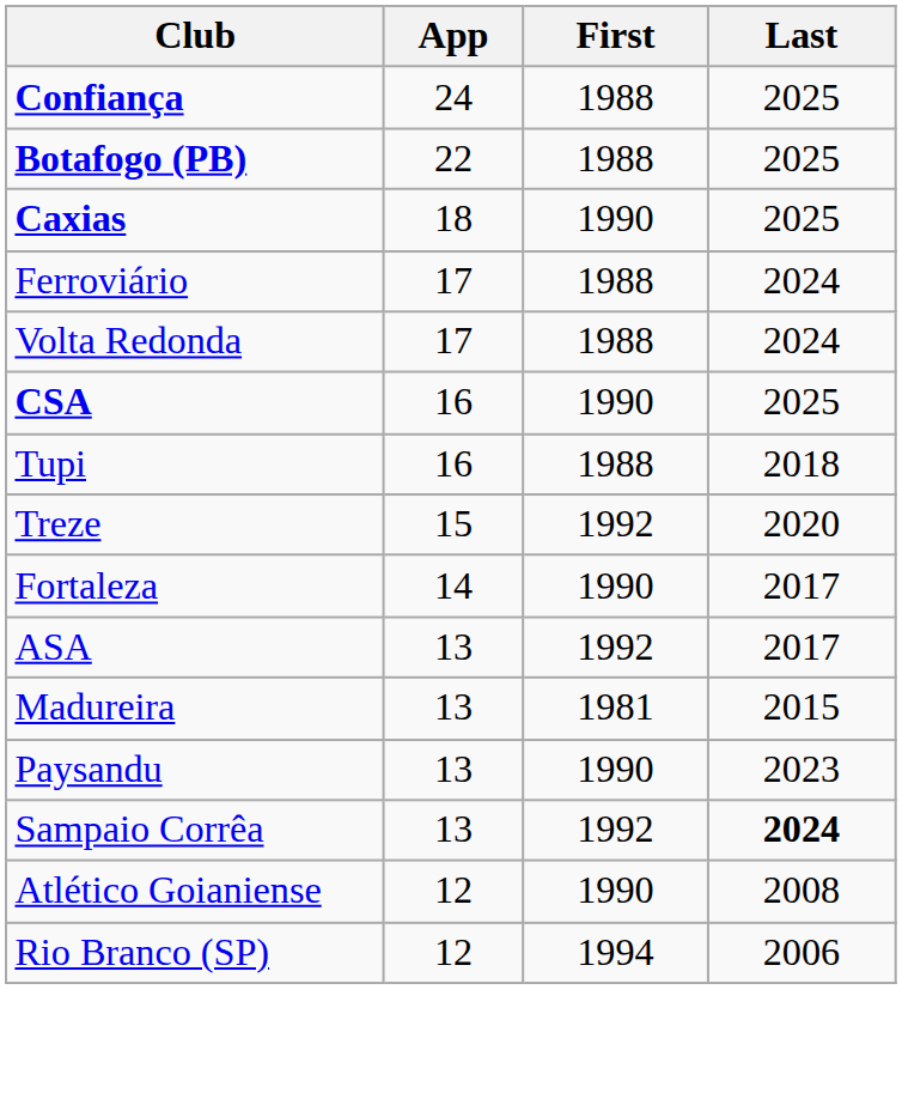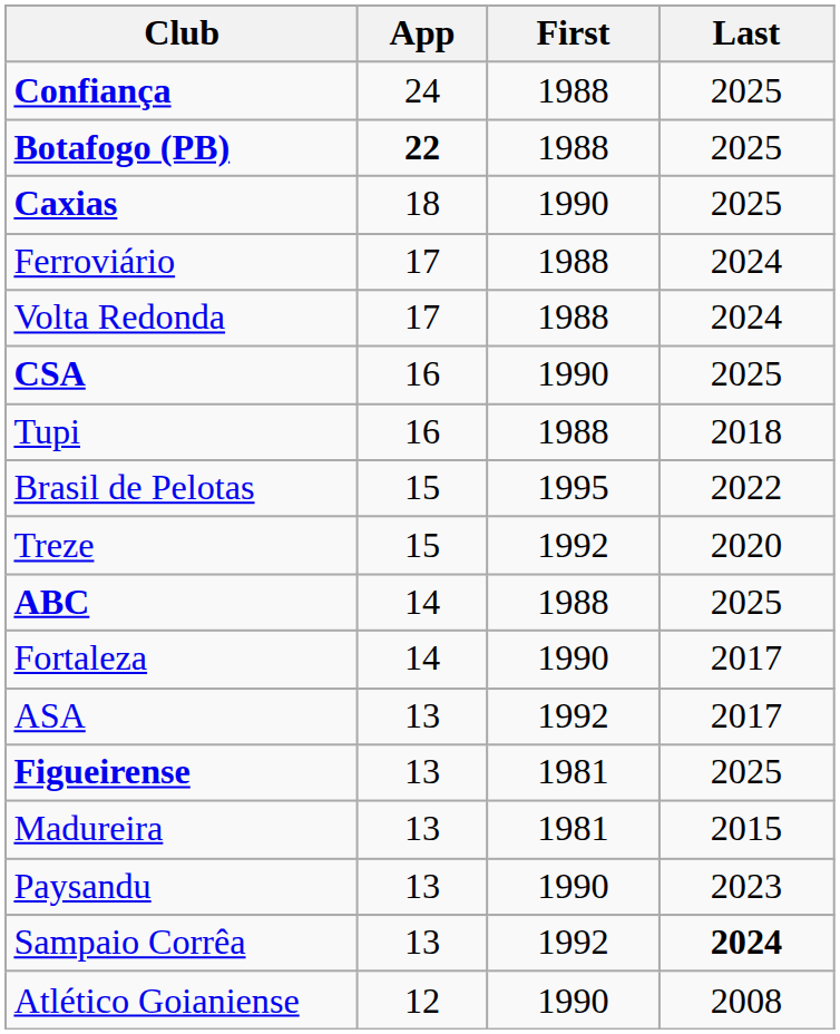Botafogo (PB) | App: normal -> bold
+ row: Brasil de Pelotas | 15 | 1995 | 2022
+ row: ABC | 14 | 1988 | 2025
+ row: Figueirense | 13 | 1981 | 2025
- row: Rio Branco (SP) | 12 | 1994 | 2006
